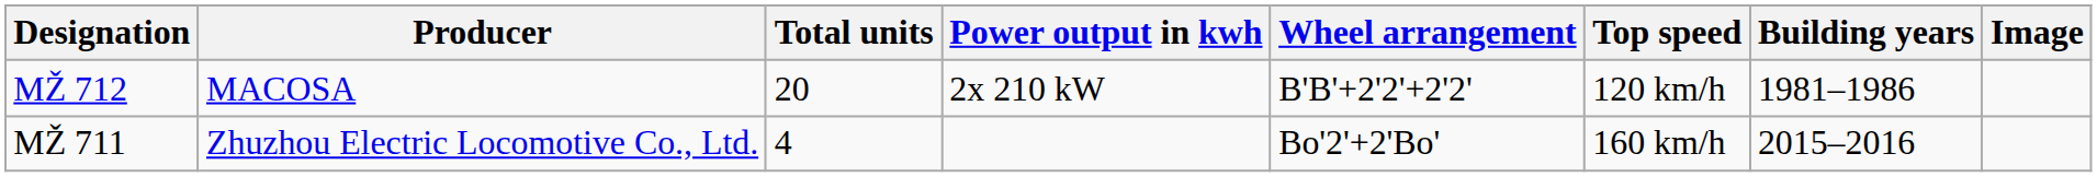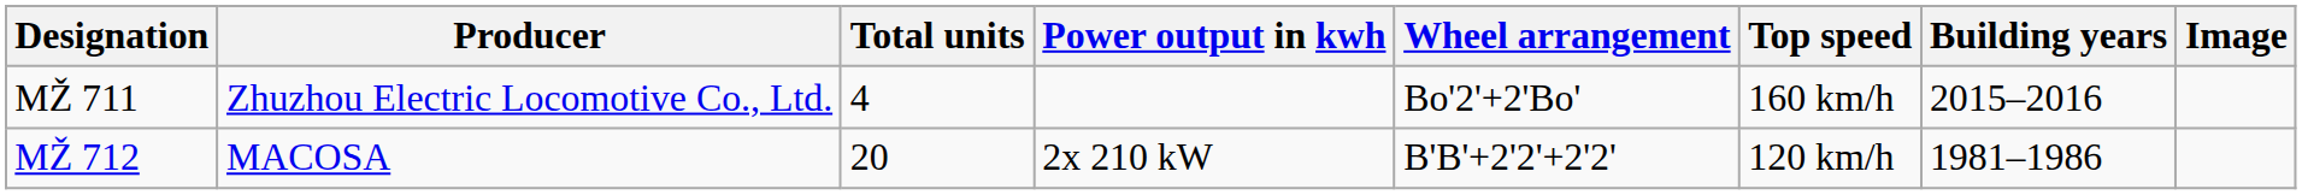rows swapped: MŽ 712 <-> MŽ 711
